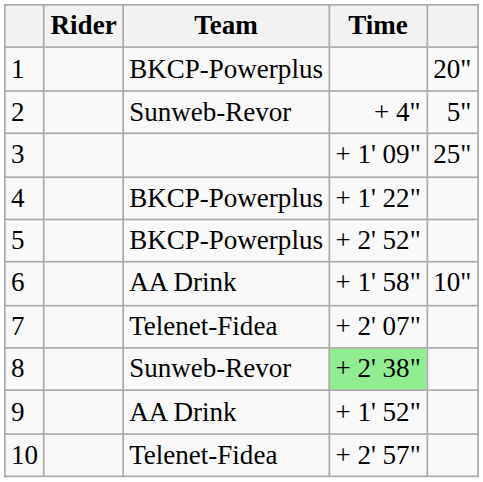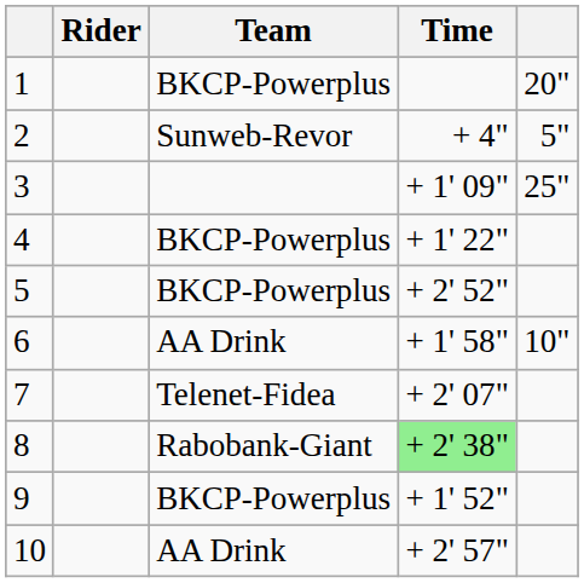8 | Team: Sunweb-Revor -> Rabobank-Giant
9 | Team: AA Drink -> BKCP-Powerplus
10 | Team: Telenet-Fidea -> AA Drink
